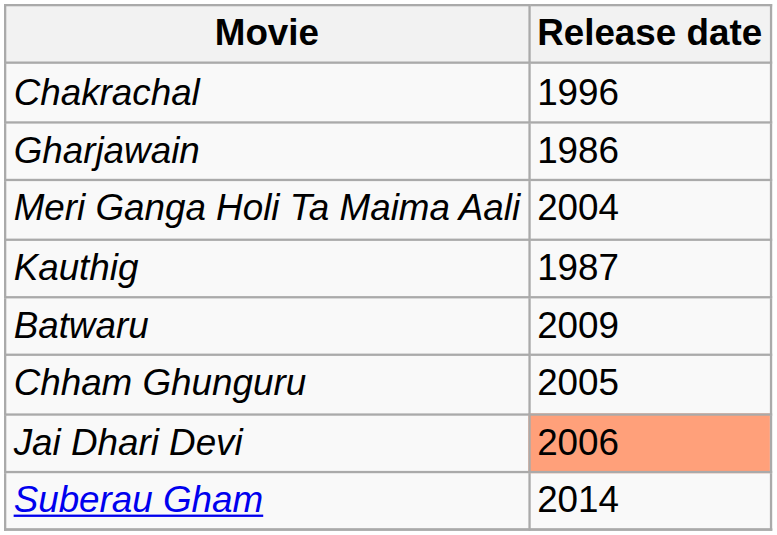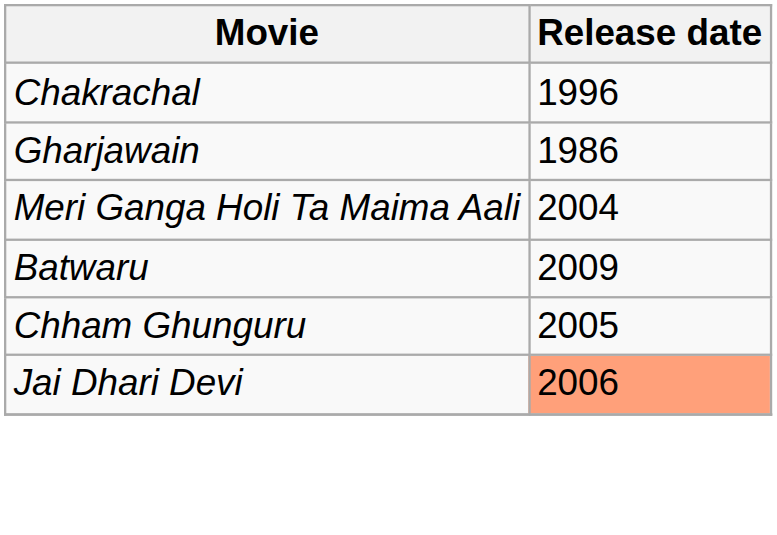- row: Kauthig | 1987
- row: Suberau Gham | 2014
